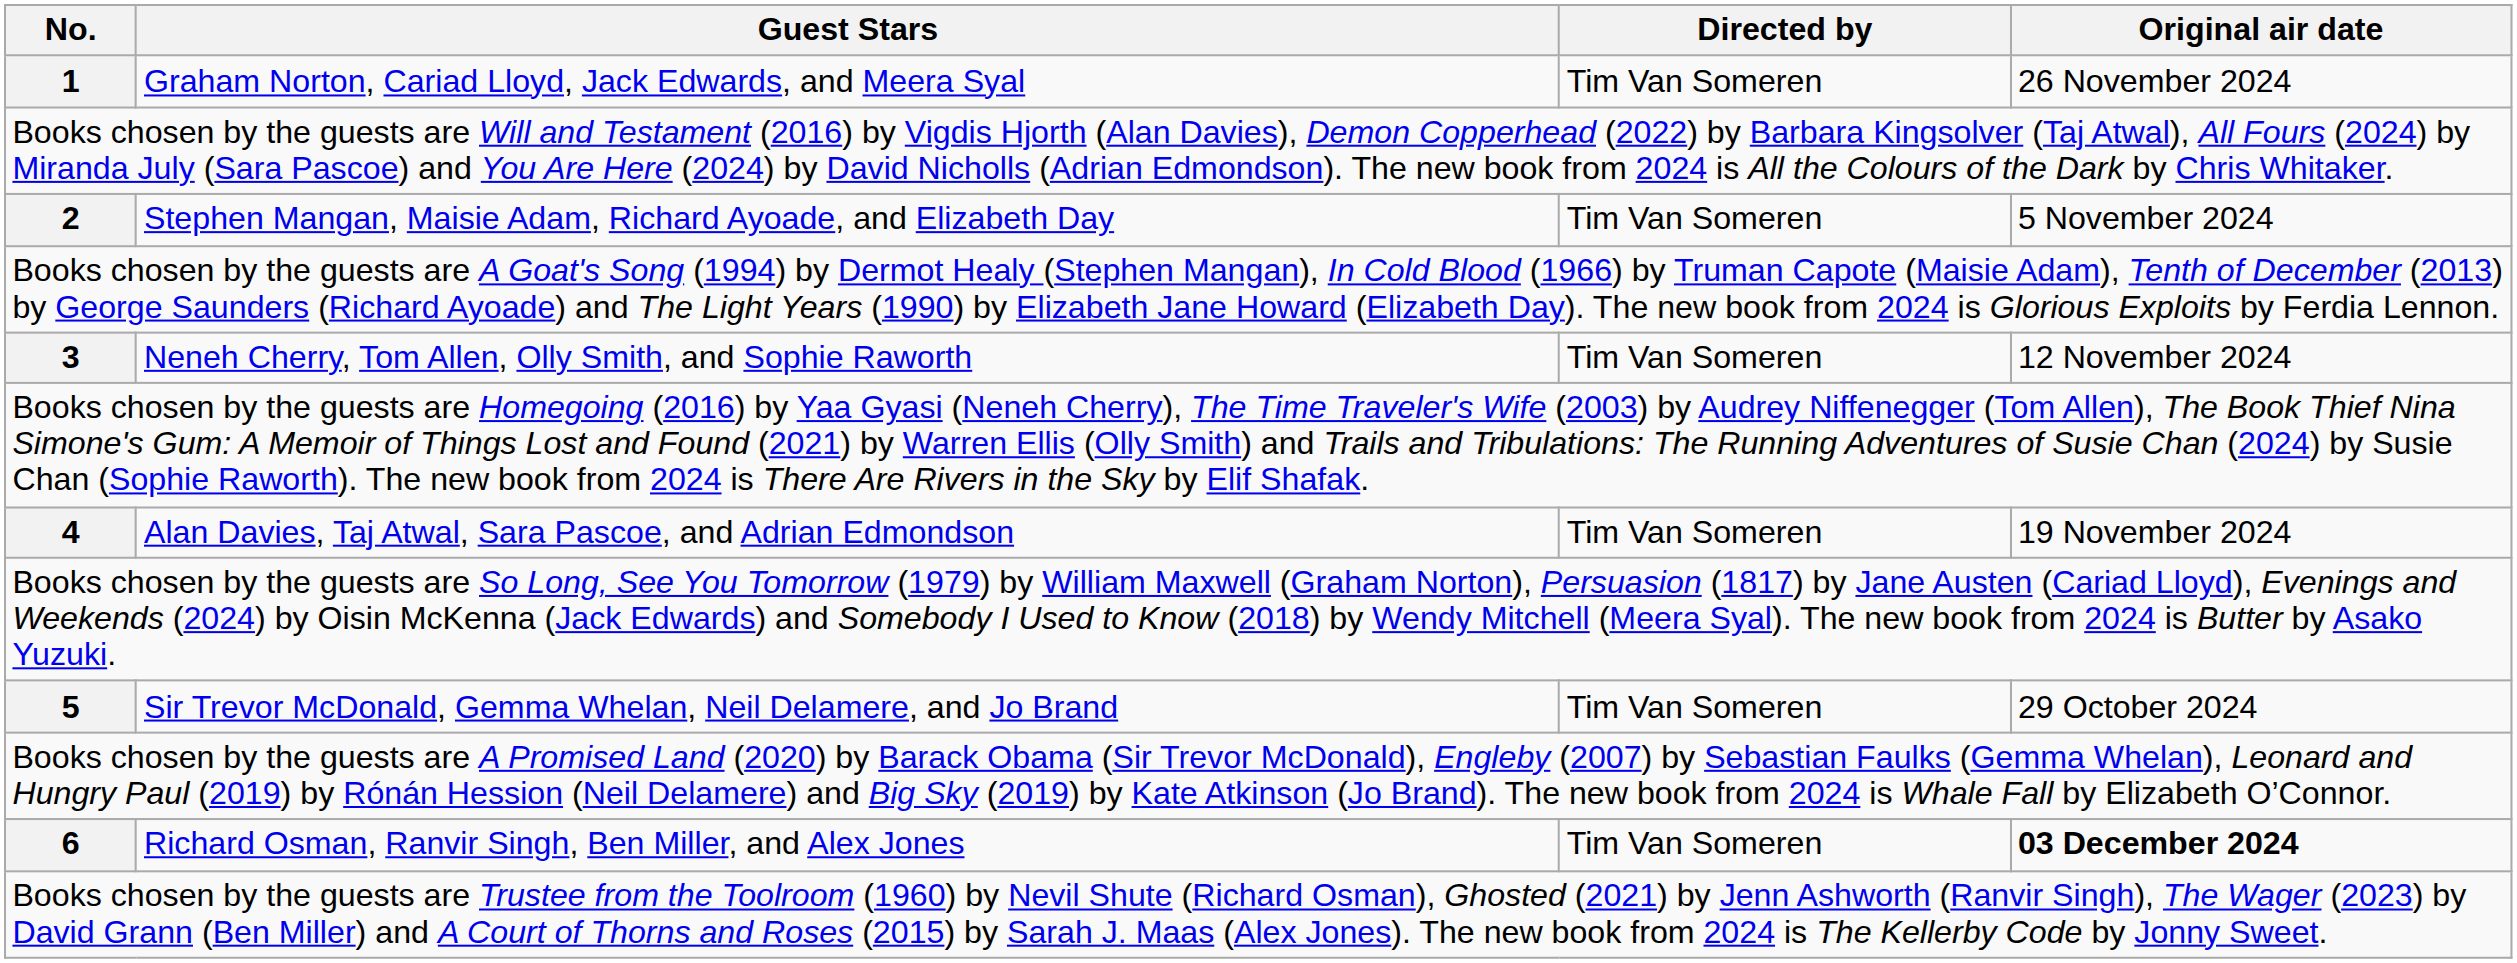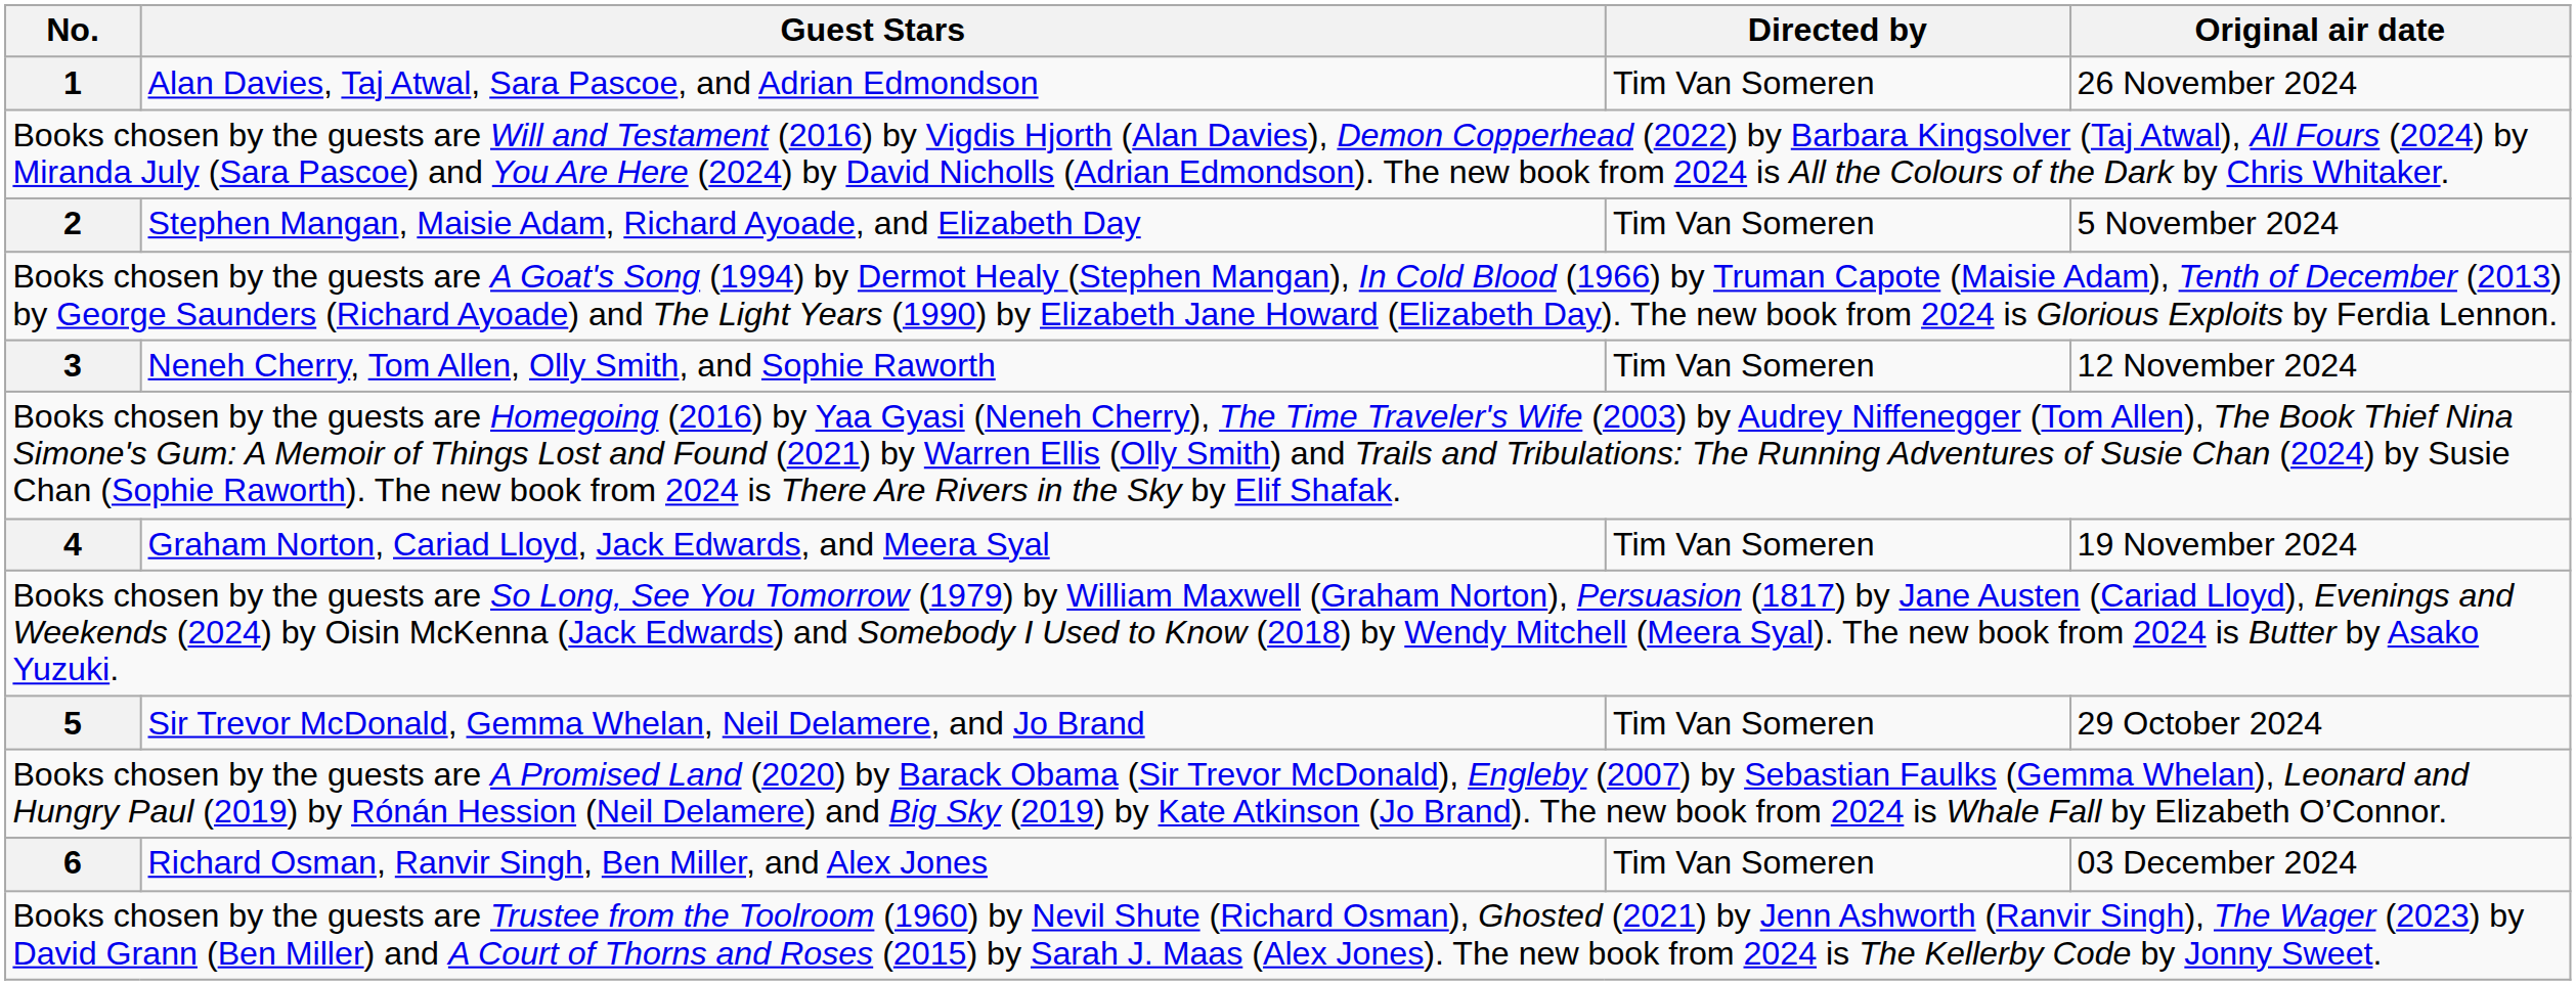1 | Guest Stars: Graham Norton, Cariad Lloyd, Jack Edwards, and Meera Syal -> Alan Davies, Taj Atwal, Sara Pascoe, and Adrian Edmondson
4 | Guest Stars: Alan Davies, Taj Atwal, Sara Pascoe, and Adrian Edmondson -> Graham Norton, Cariad Lloyd, Jack Edwards, and Meera Syal
6 | Original air date: bold -> normal
